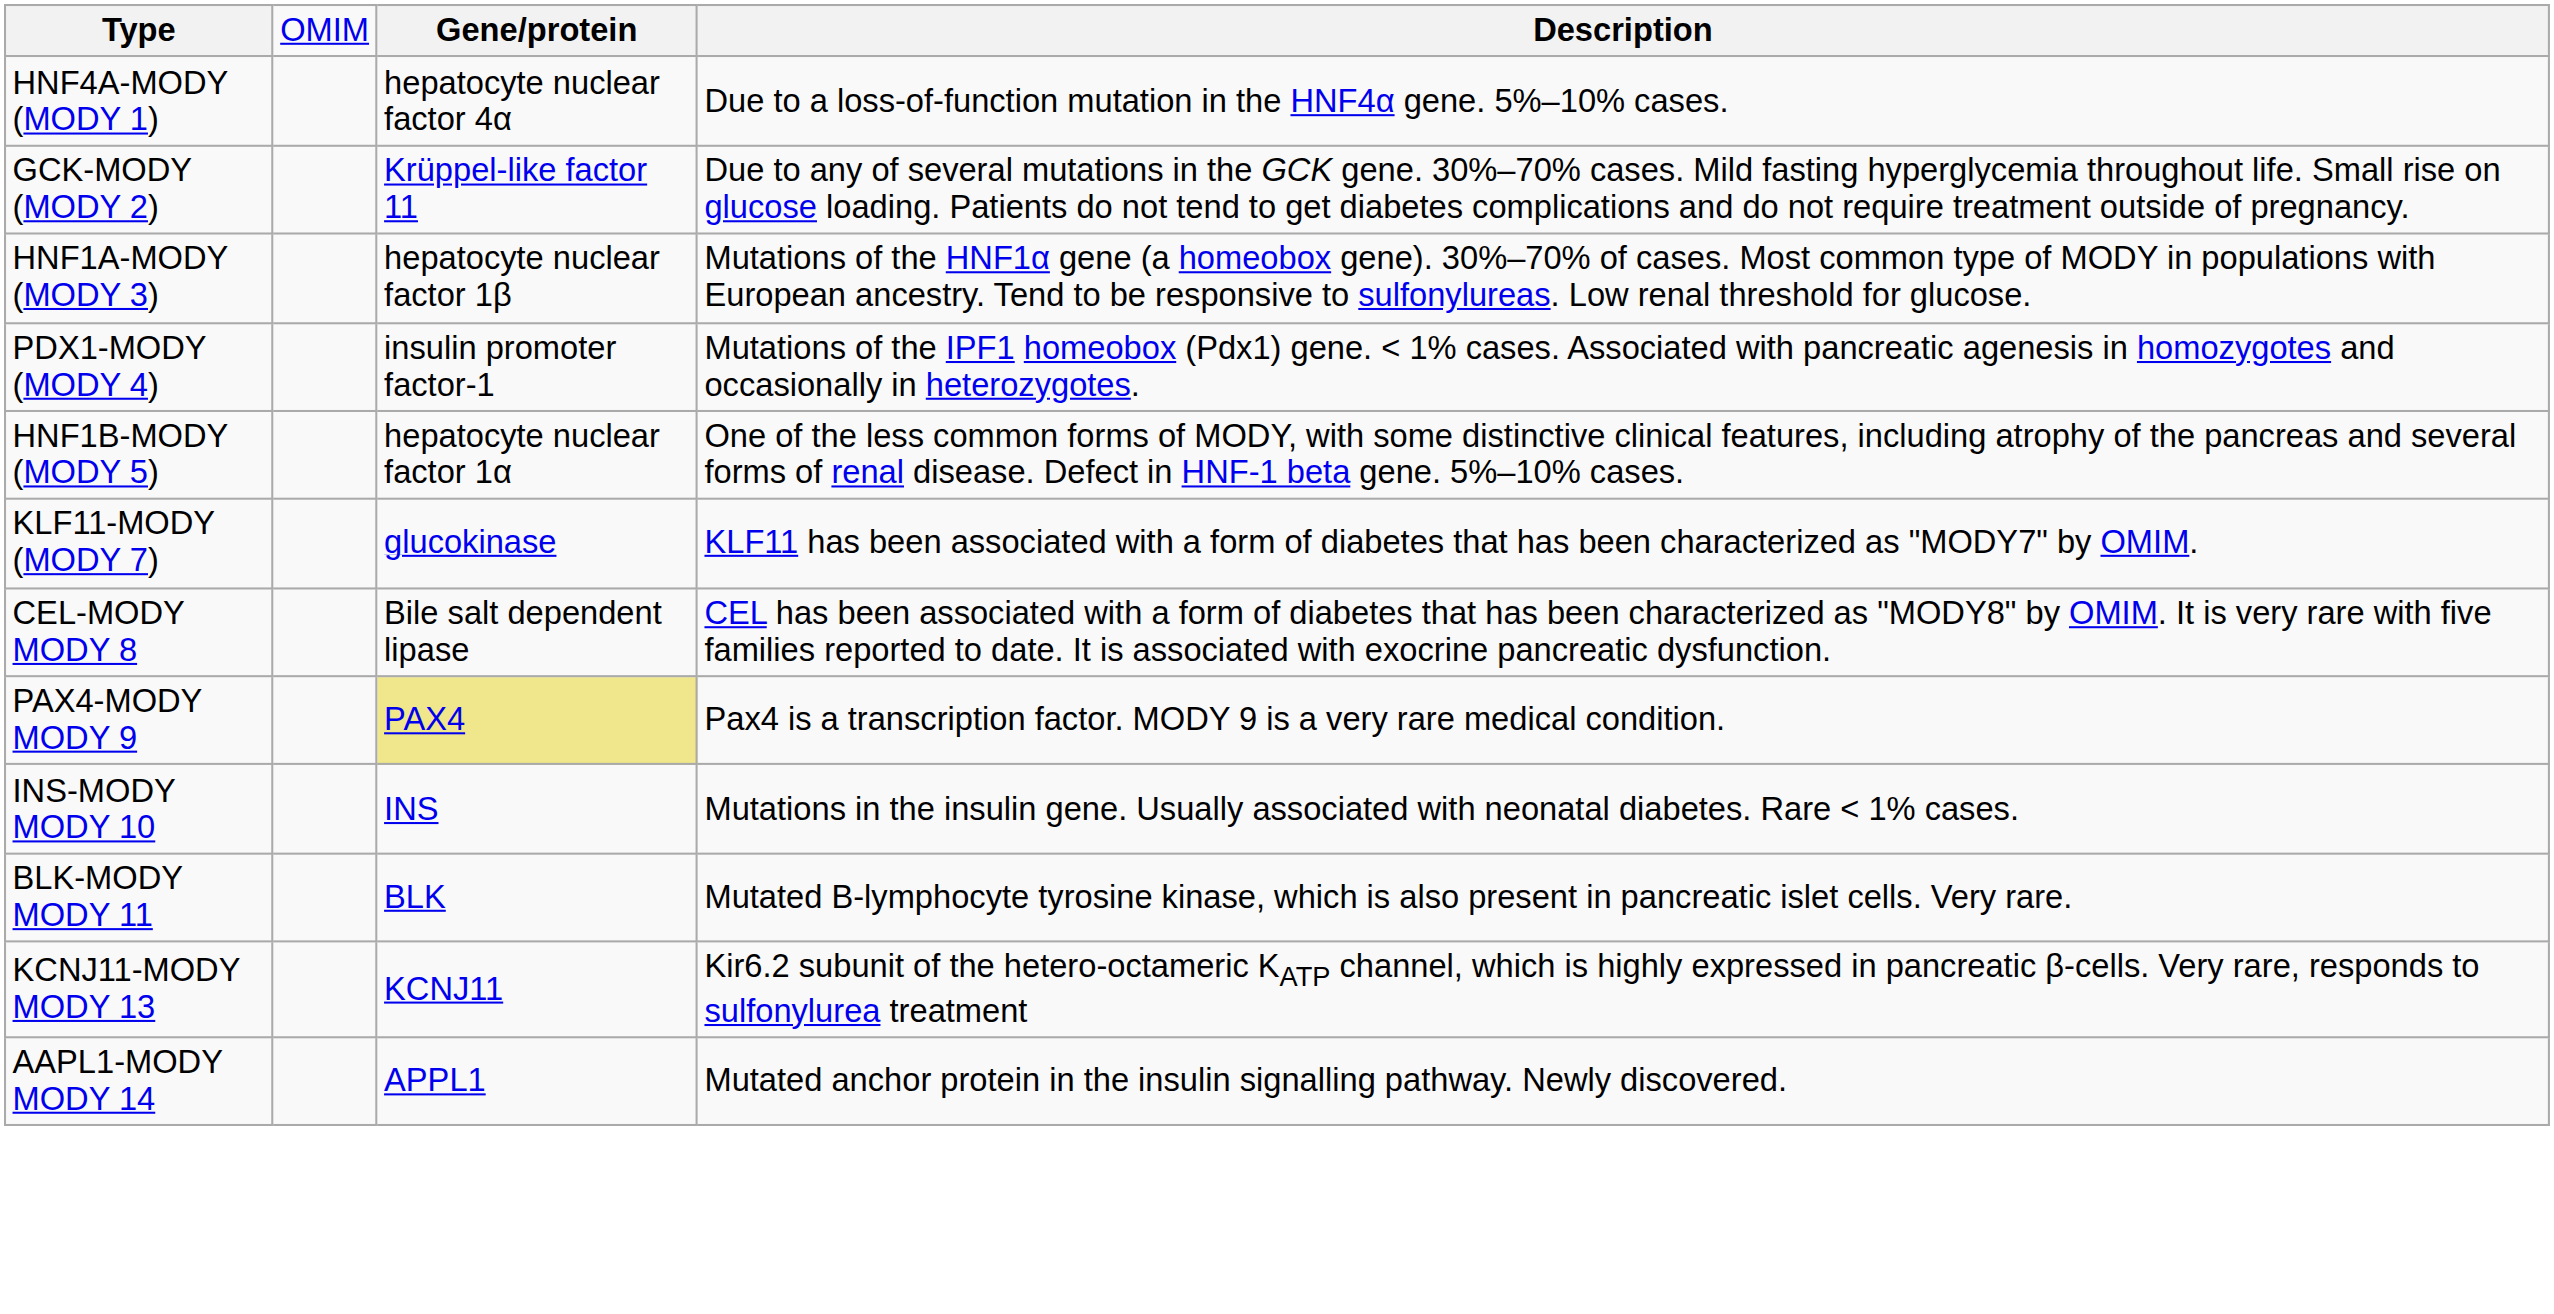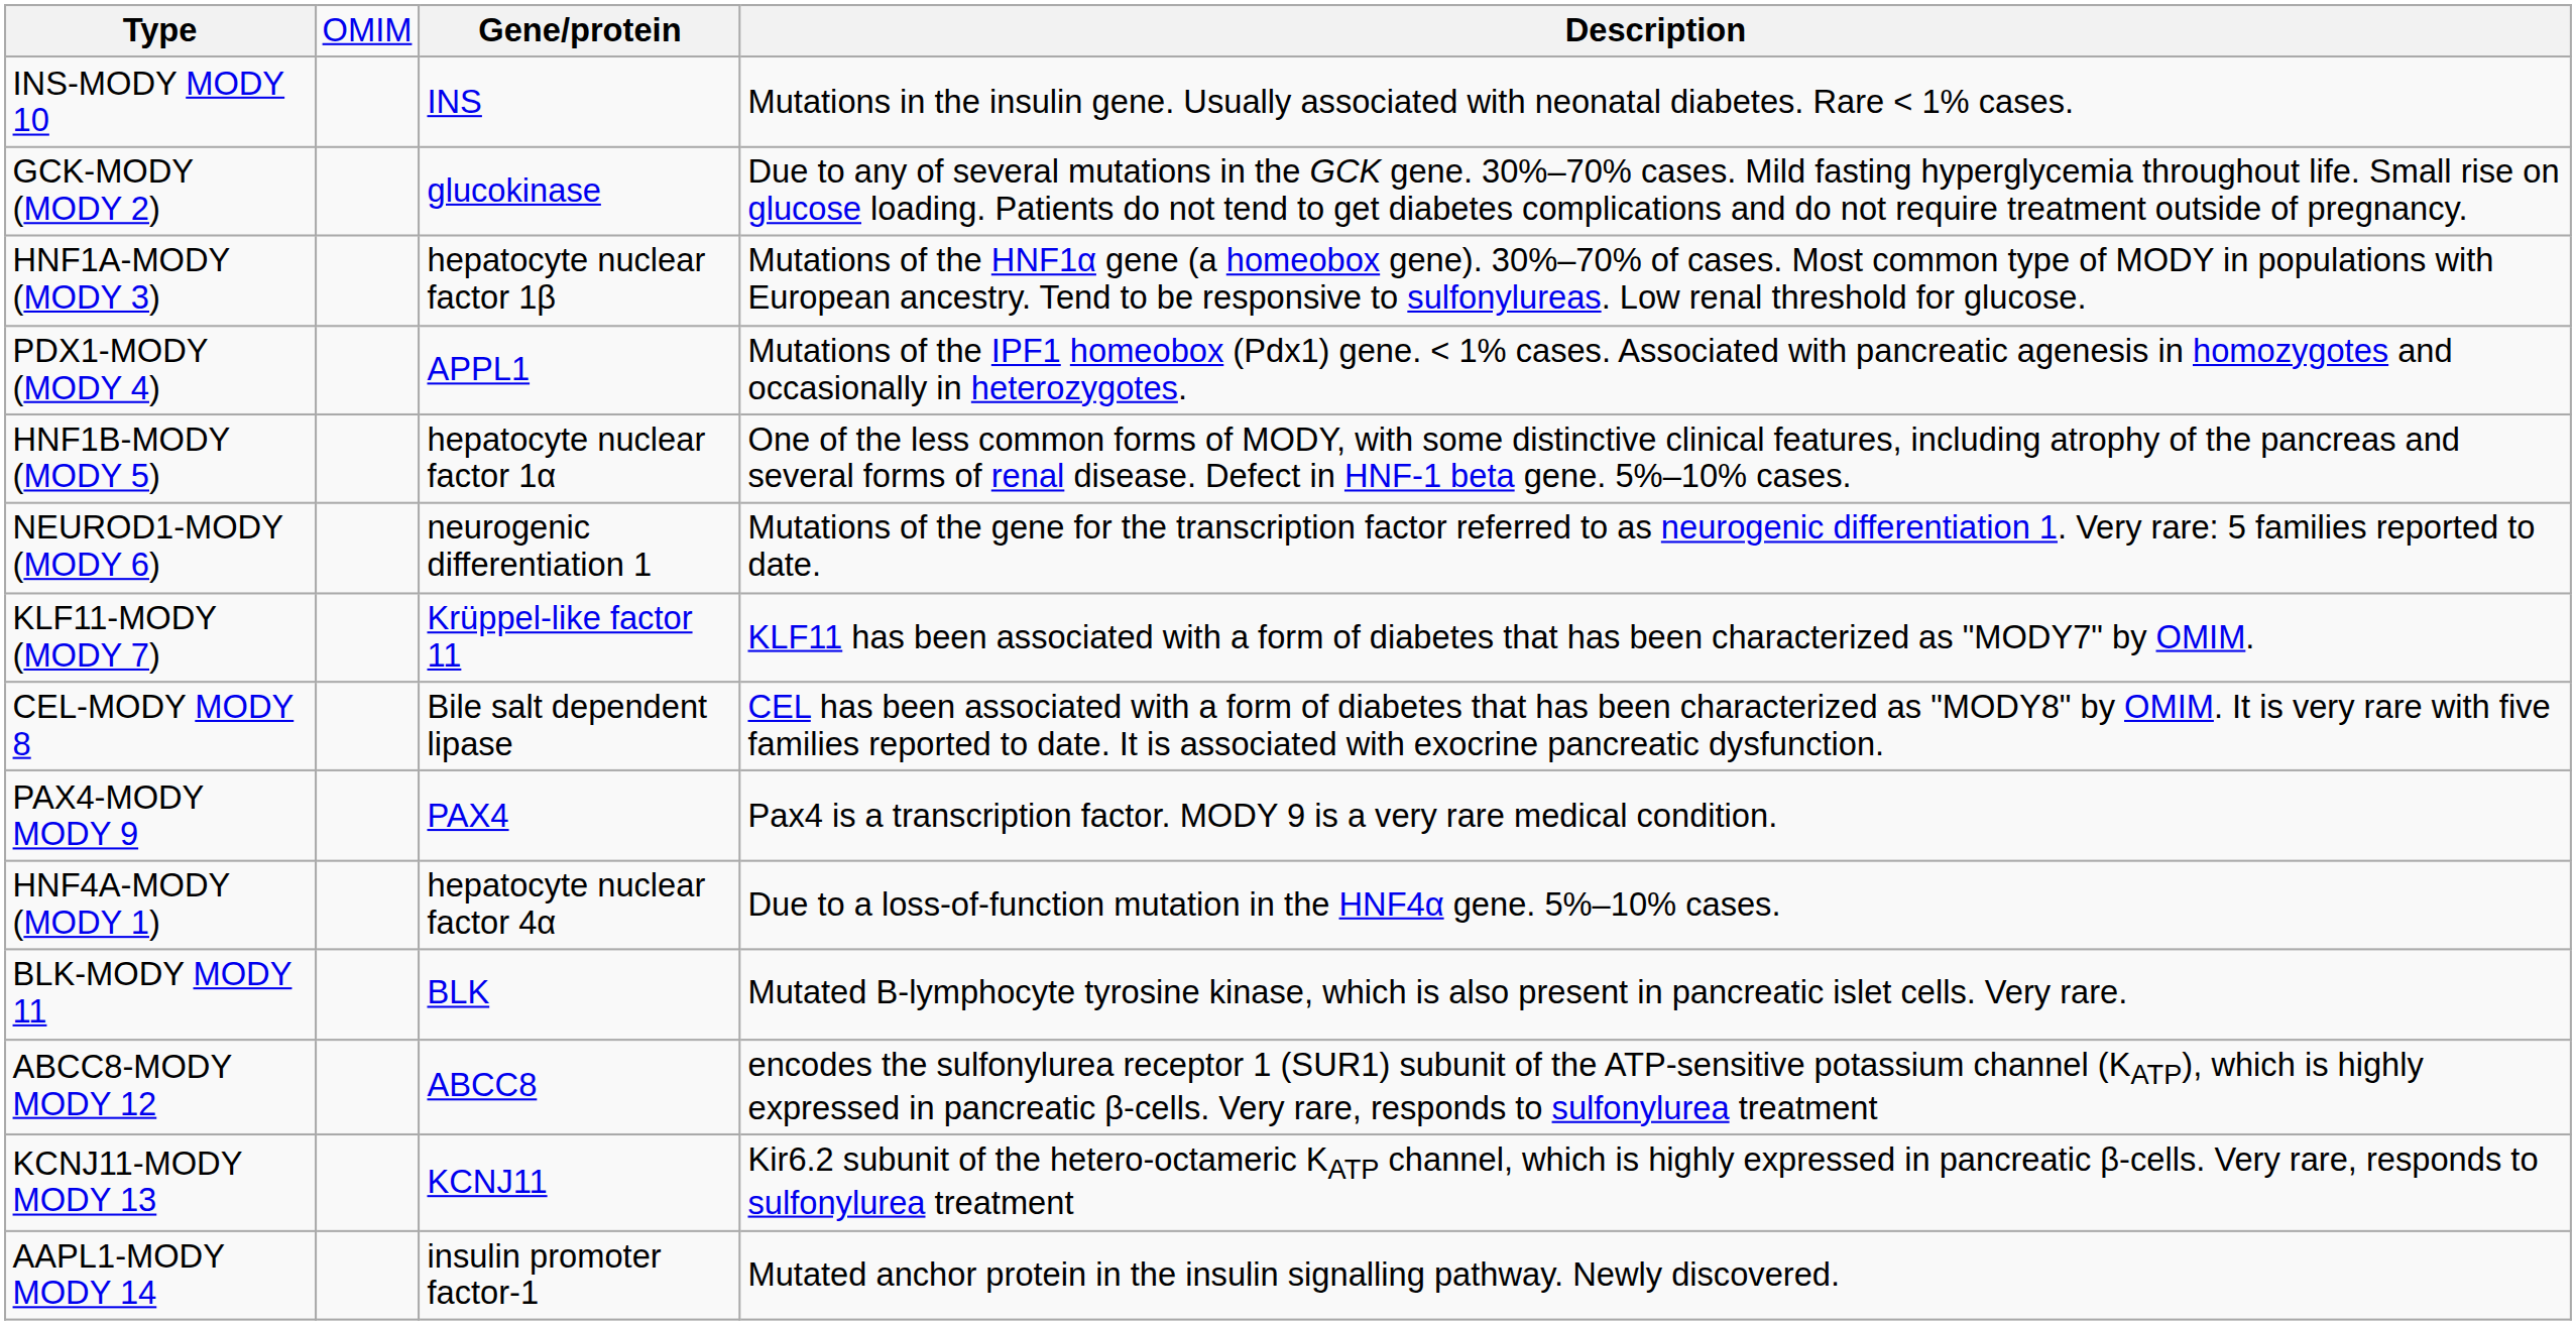rows swapped: HNF4A-MODY (MODY 1) <-> INS-MODY MODY 10
GCK-MODY (MODY 2) | column 3: Krüppel-like factor 11 -> glucokinase
PDX1-MODY (MODY 4) | column 3: insulin promoter factor-1 -> APPL1
+ row: NEUROD1-MODY (MODY 6) | neurogenic differentiation 1 | Mutations of the gene for the transcription factor referred to as neurogenic differentiation 1. Very rare: 5 families reported to date.
KLF11-MODY (MODY 7) | column 3: glucokinase -> Krüppel-like factor 11
PAX4-MODY MODY 9 | column 3: khaki background -> no background
+ row: ABCC8-MODY MODY 12 | ABCC8 | encodes the sulfonylurea receptor 1 (SUR1) subunit of the ATP-sensitive potassium channel (KATP), which is highly expressed in pancreatic β-cells. Very rare, responds to sulfonylurea treatment
AAPL1-MODY MODY 14 | column 3: APPL1 -> insulin promoter factor-1
